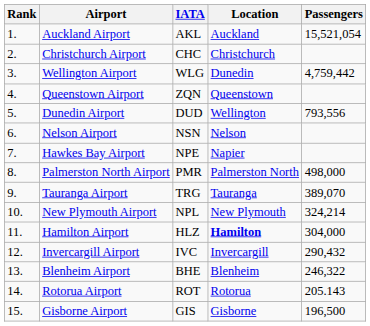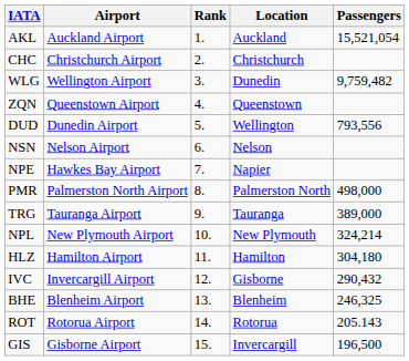columns swapped: Rank <-> IATA
Wellington Airport | Passengers: 4,759,442 -> 9,759,482
Tauranga Airport | Passengers: 389,070 -> 389,000
Hamilton Airport | Location: bold -> normal
Hamilton Airport | Passengers: 304,000 -> 304,180
Invercargill Airport | Location: Invercargill -> Gisborne
Blenheim Airport | Passengers: 246,322 -> 246,325
Gisborne Airport | Location: Gisborne -> Invercargill
